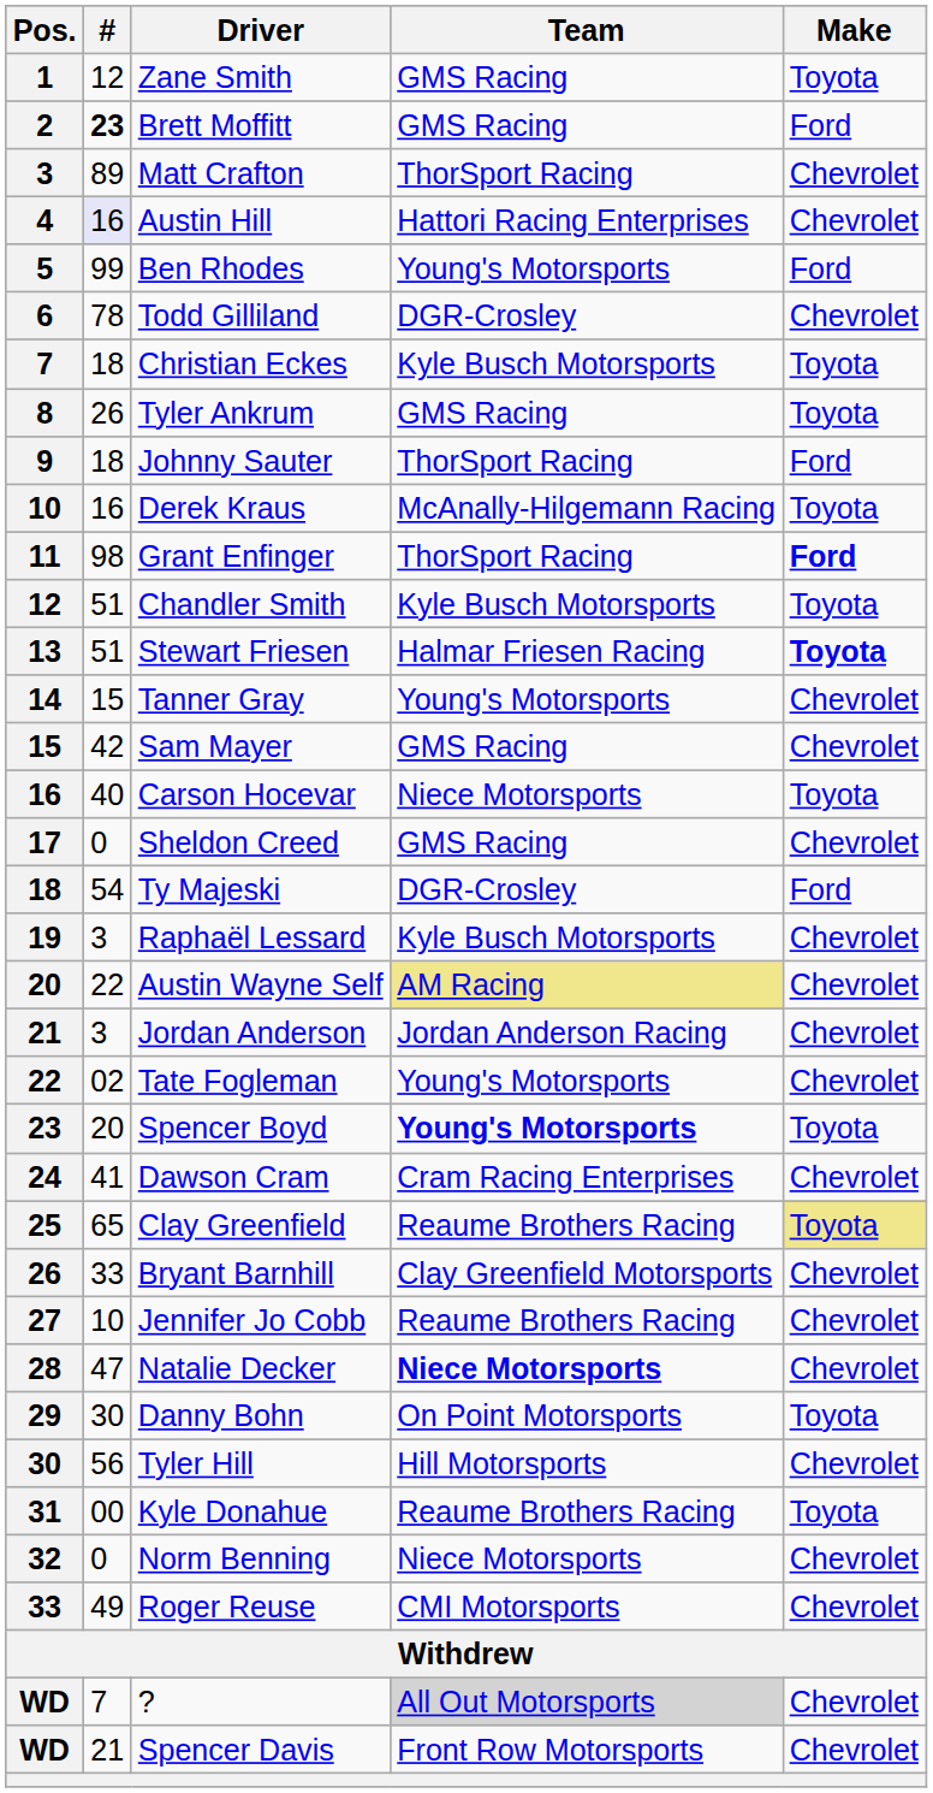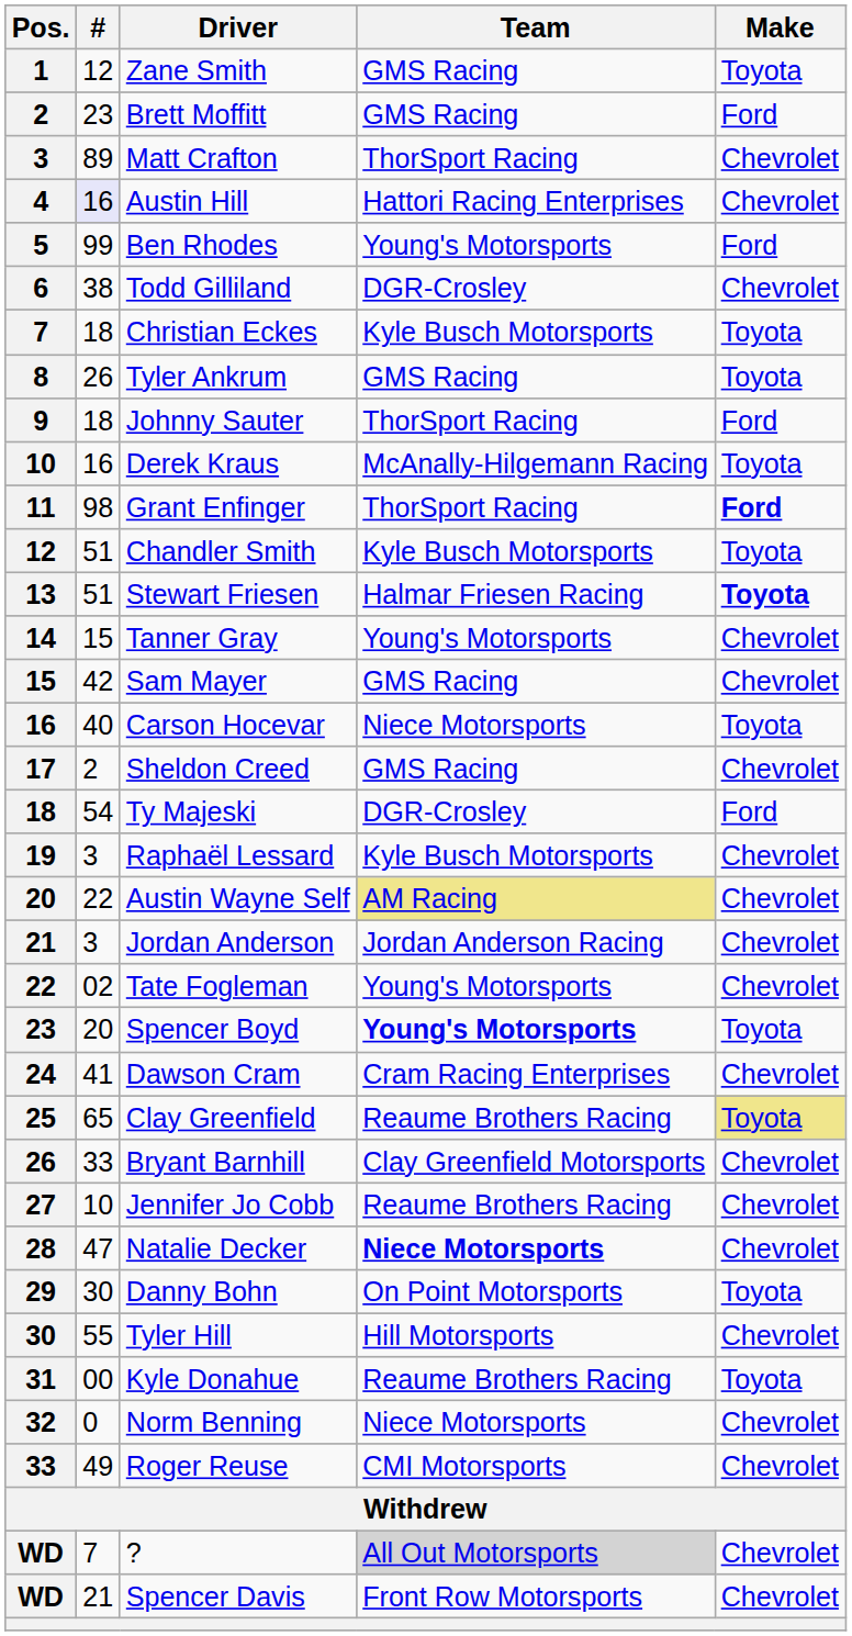Brett Moffitt | #: bold -> normal
Todd Gilliland | #: 78 -> 38
Sheldon Creed | #: 0 -> 2
Tyler Hill | #: 56 -> 55
